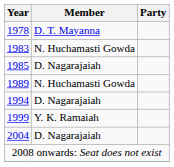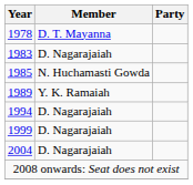1983 | Member: N. Huchamasti Gowda -> D. Nagarajaiah
1985 | Member: D. Nagarajaiah -> N. Huchamasti Gowda
1989 | Member: N. Huchamasti Gowda -> Y. K. Ramaiah
1999 | Member: Y. K. Ramaiah -> D. Nagarajaiah
